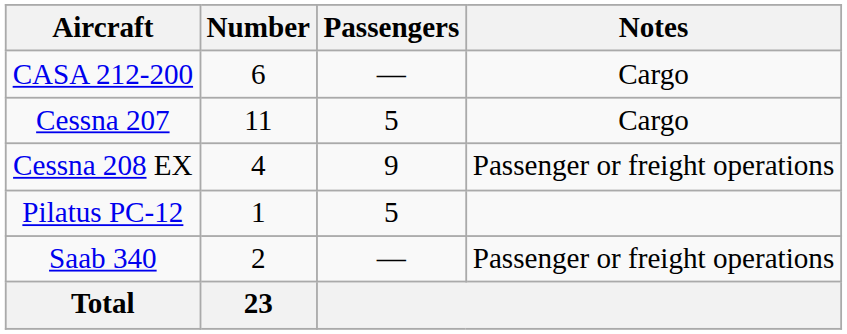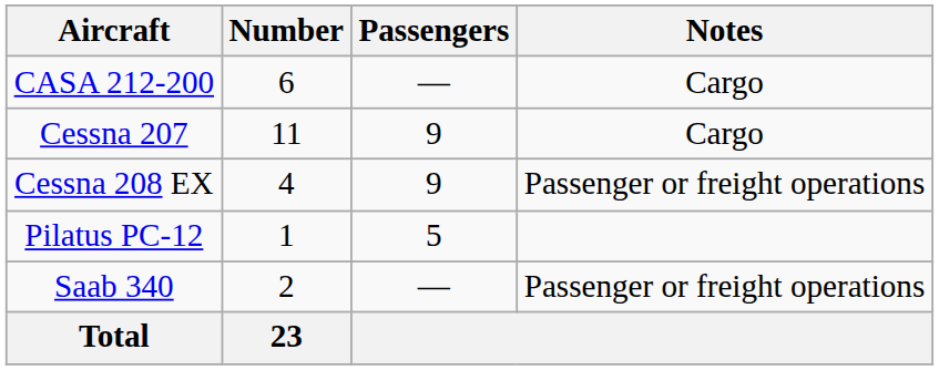Cessna 207 | Passengers: 5 -> 9
